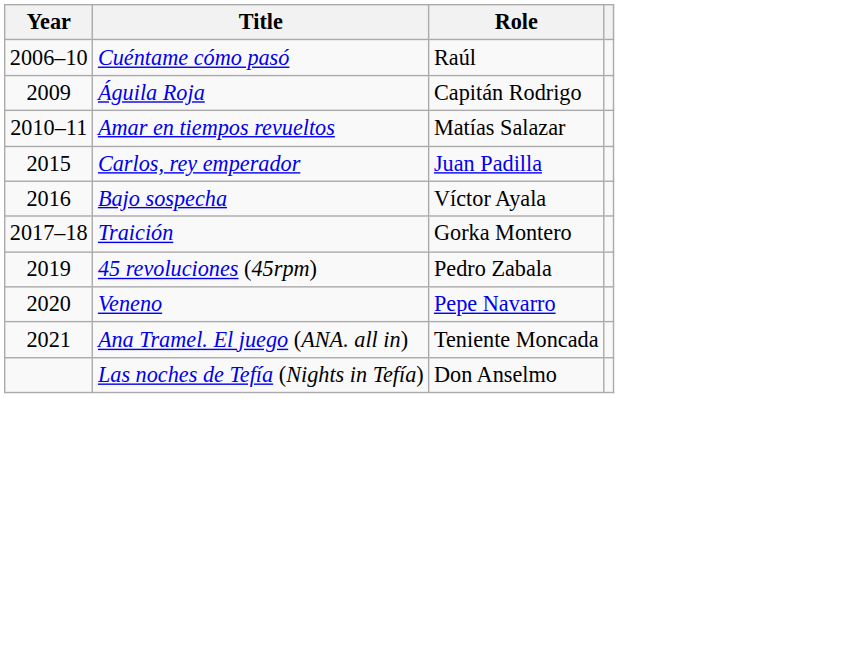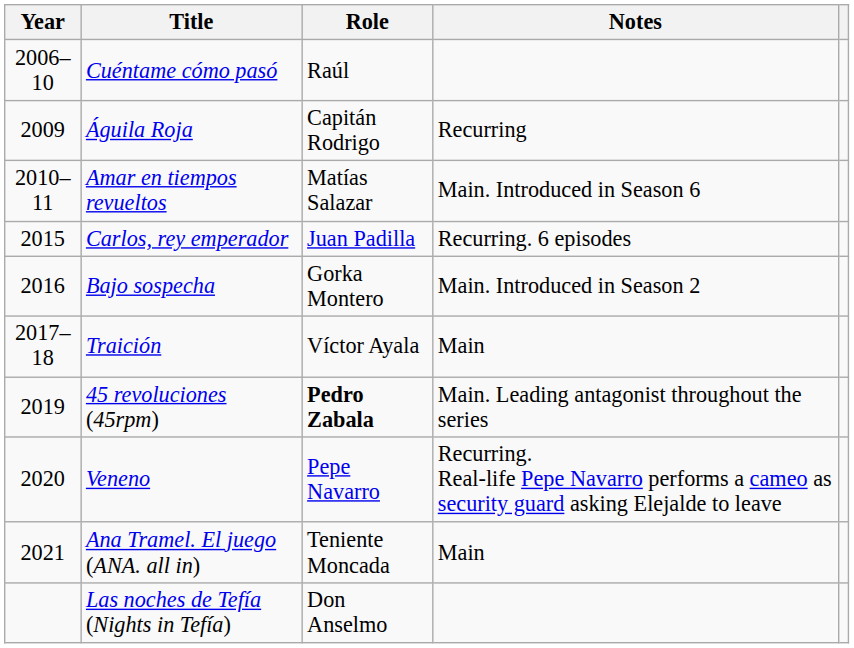+ column: Notes | Recurring | Main. Introduced in Season 6 | Recurring. 6 episodes | Main. Introduced in Season 2 | Main | Main. Leading antagonist throughout the series | Recurring. Real-life Pepe Navarro performs a cameo as security guard asking Elejalde to leave | Main
Bajo sospecha | Role: Víctor Ayala -> Gorka Montero
Traición | Role: Gorka Montero -> Víctor Ayala
45 revoluciones (45rpm) | Role: normal -> bold
